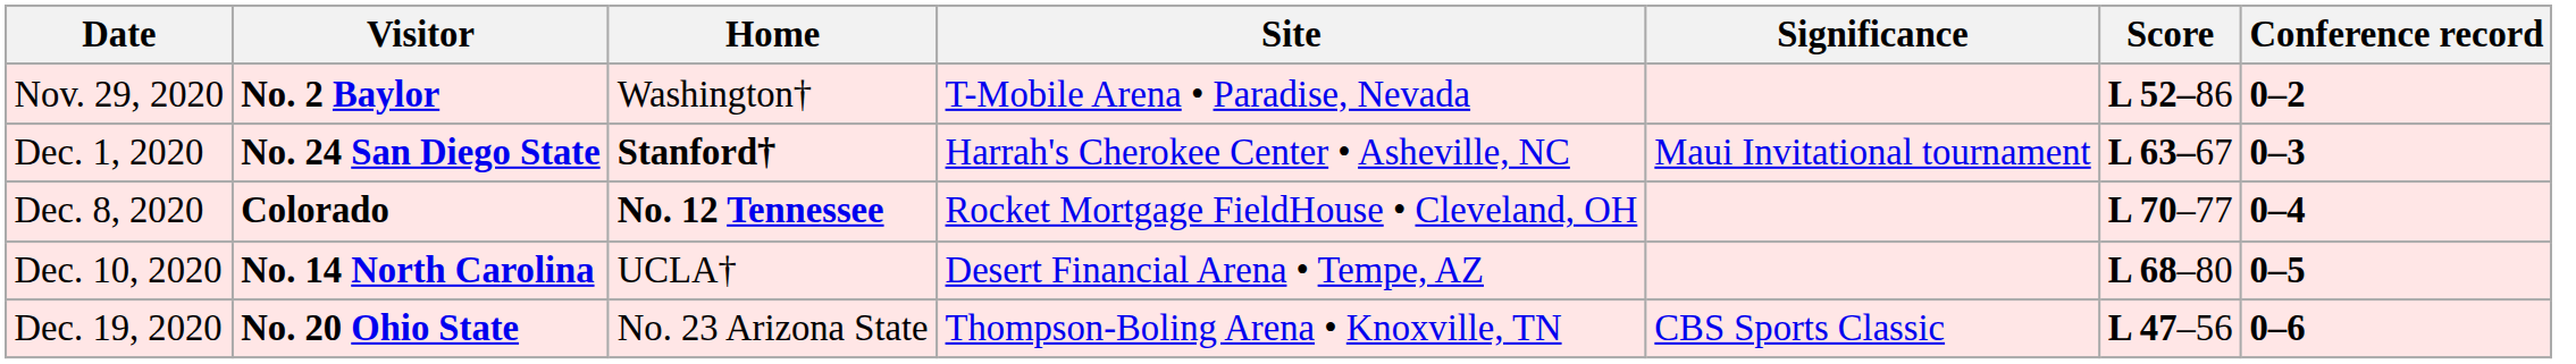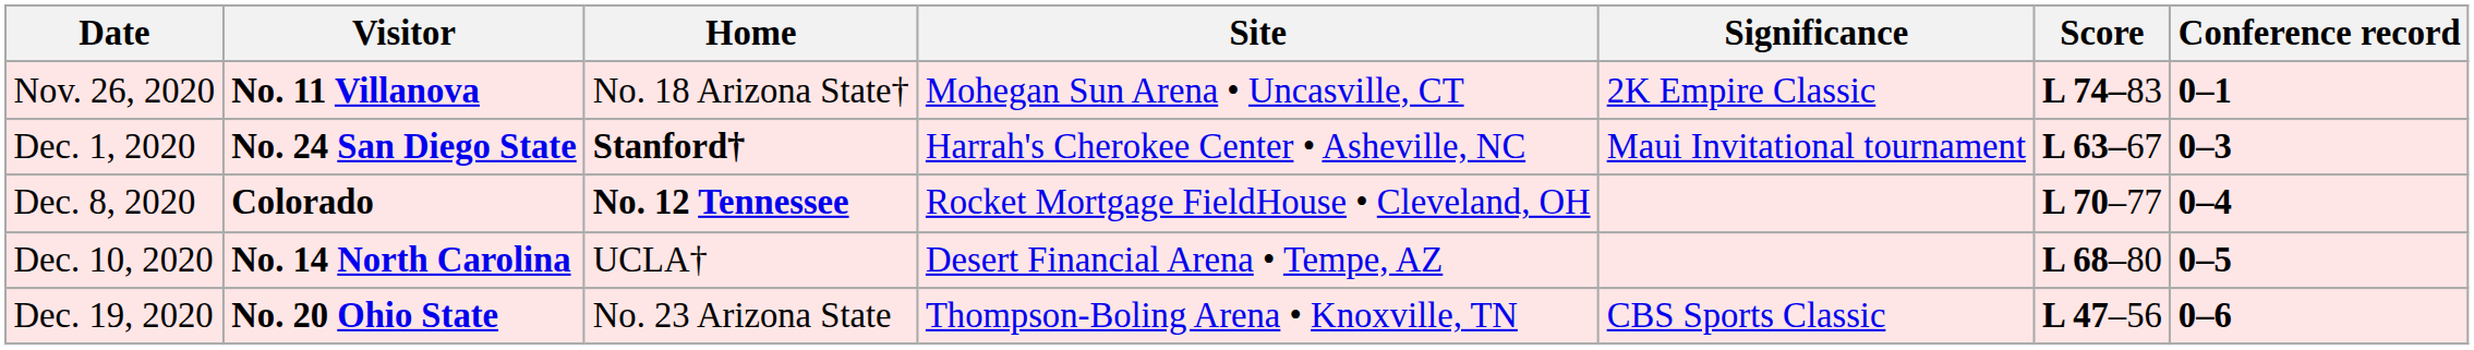+ row: Nov. 26, 2020 | No. 11 Villanova | No. 18 Arizona State† | Mohegan Sun Arena • Uncasville, CT | 2K Empire Classic | L 74–83 | 0–1
- row: Nov. 29, 2020 | No. 2 Baylor | Washington† | T-Mobile Arena • Paradise, Nevada | L 52–86 | 0–2
